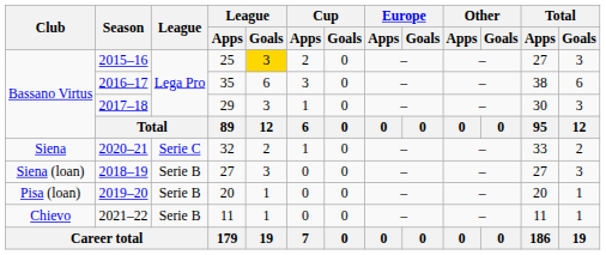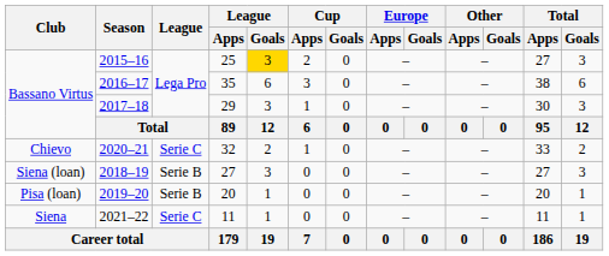2020–21 | Club: Siena -> Chievo
2021–22 | Club: Chievo -> Siena
2021–22 | League: Serie B -> Serie C
